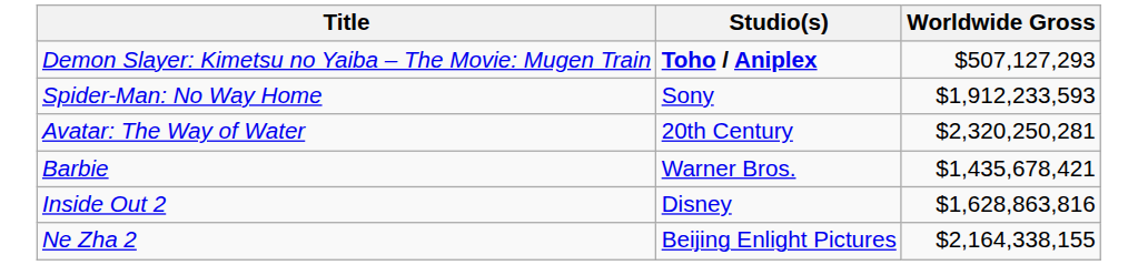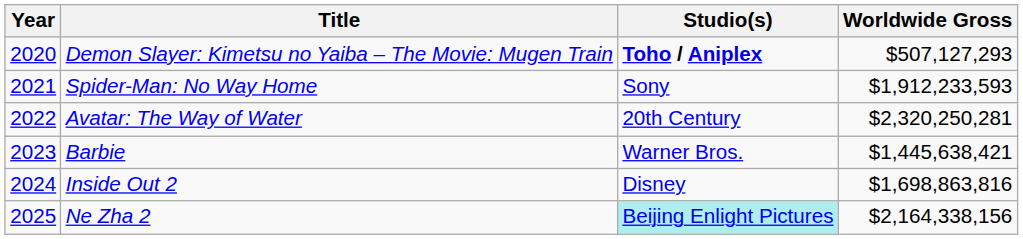+ column: Year | 2020 | 2021 | 2022 | 2023 | 2024 | 2025
Barbie | Worldwide Gross: $1,435,678,421 -> $1,445,638,421
Inside Out 2 | Worldwide Gross: $1,628,863,816 -> $1,698,863,816
Ne Zha 2 | Studio(s): no background -> paleturquoise background
Ne Zha 2 | Worldwide Gross: $2,164,338,155 -> $2,164,338,156
